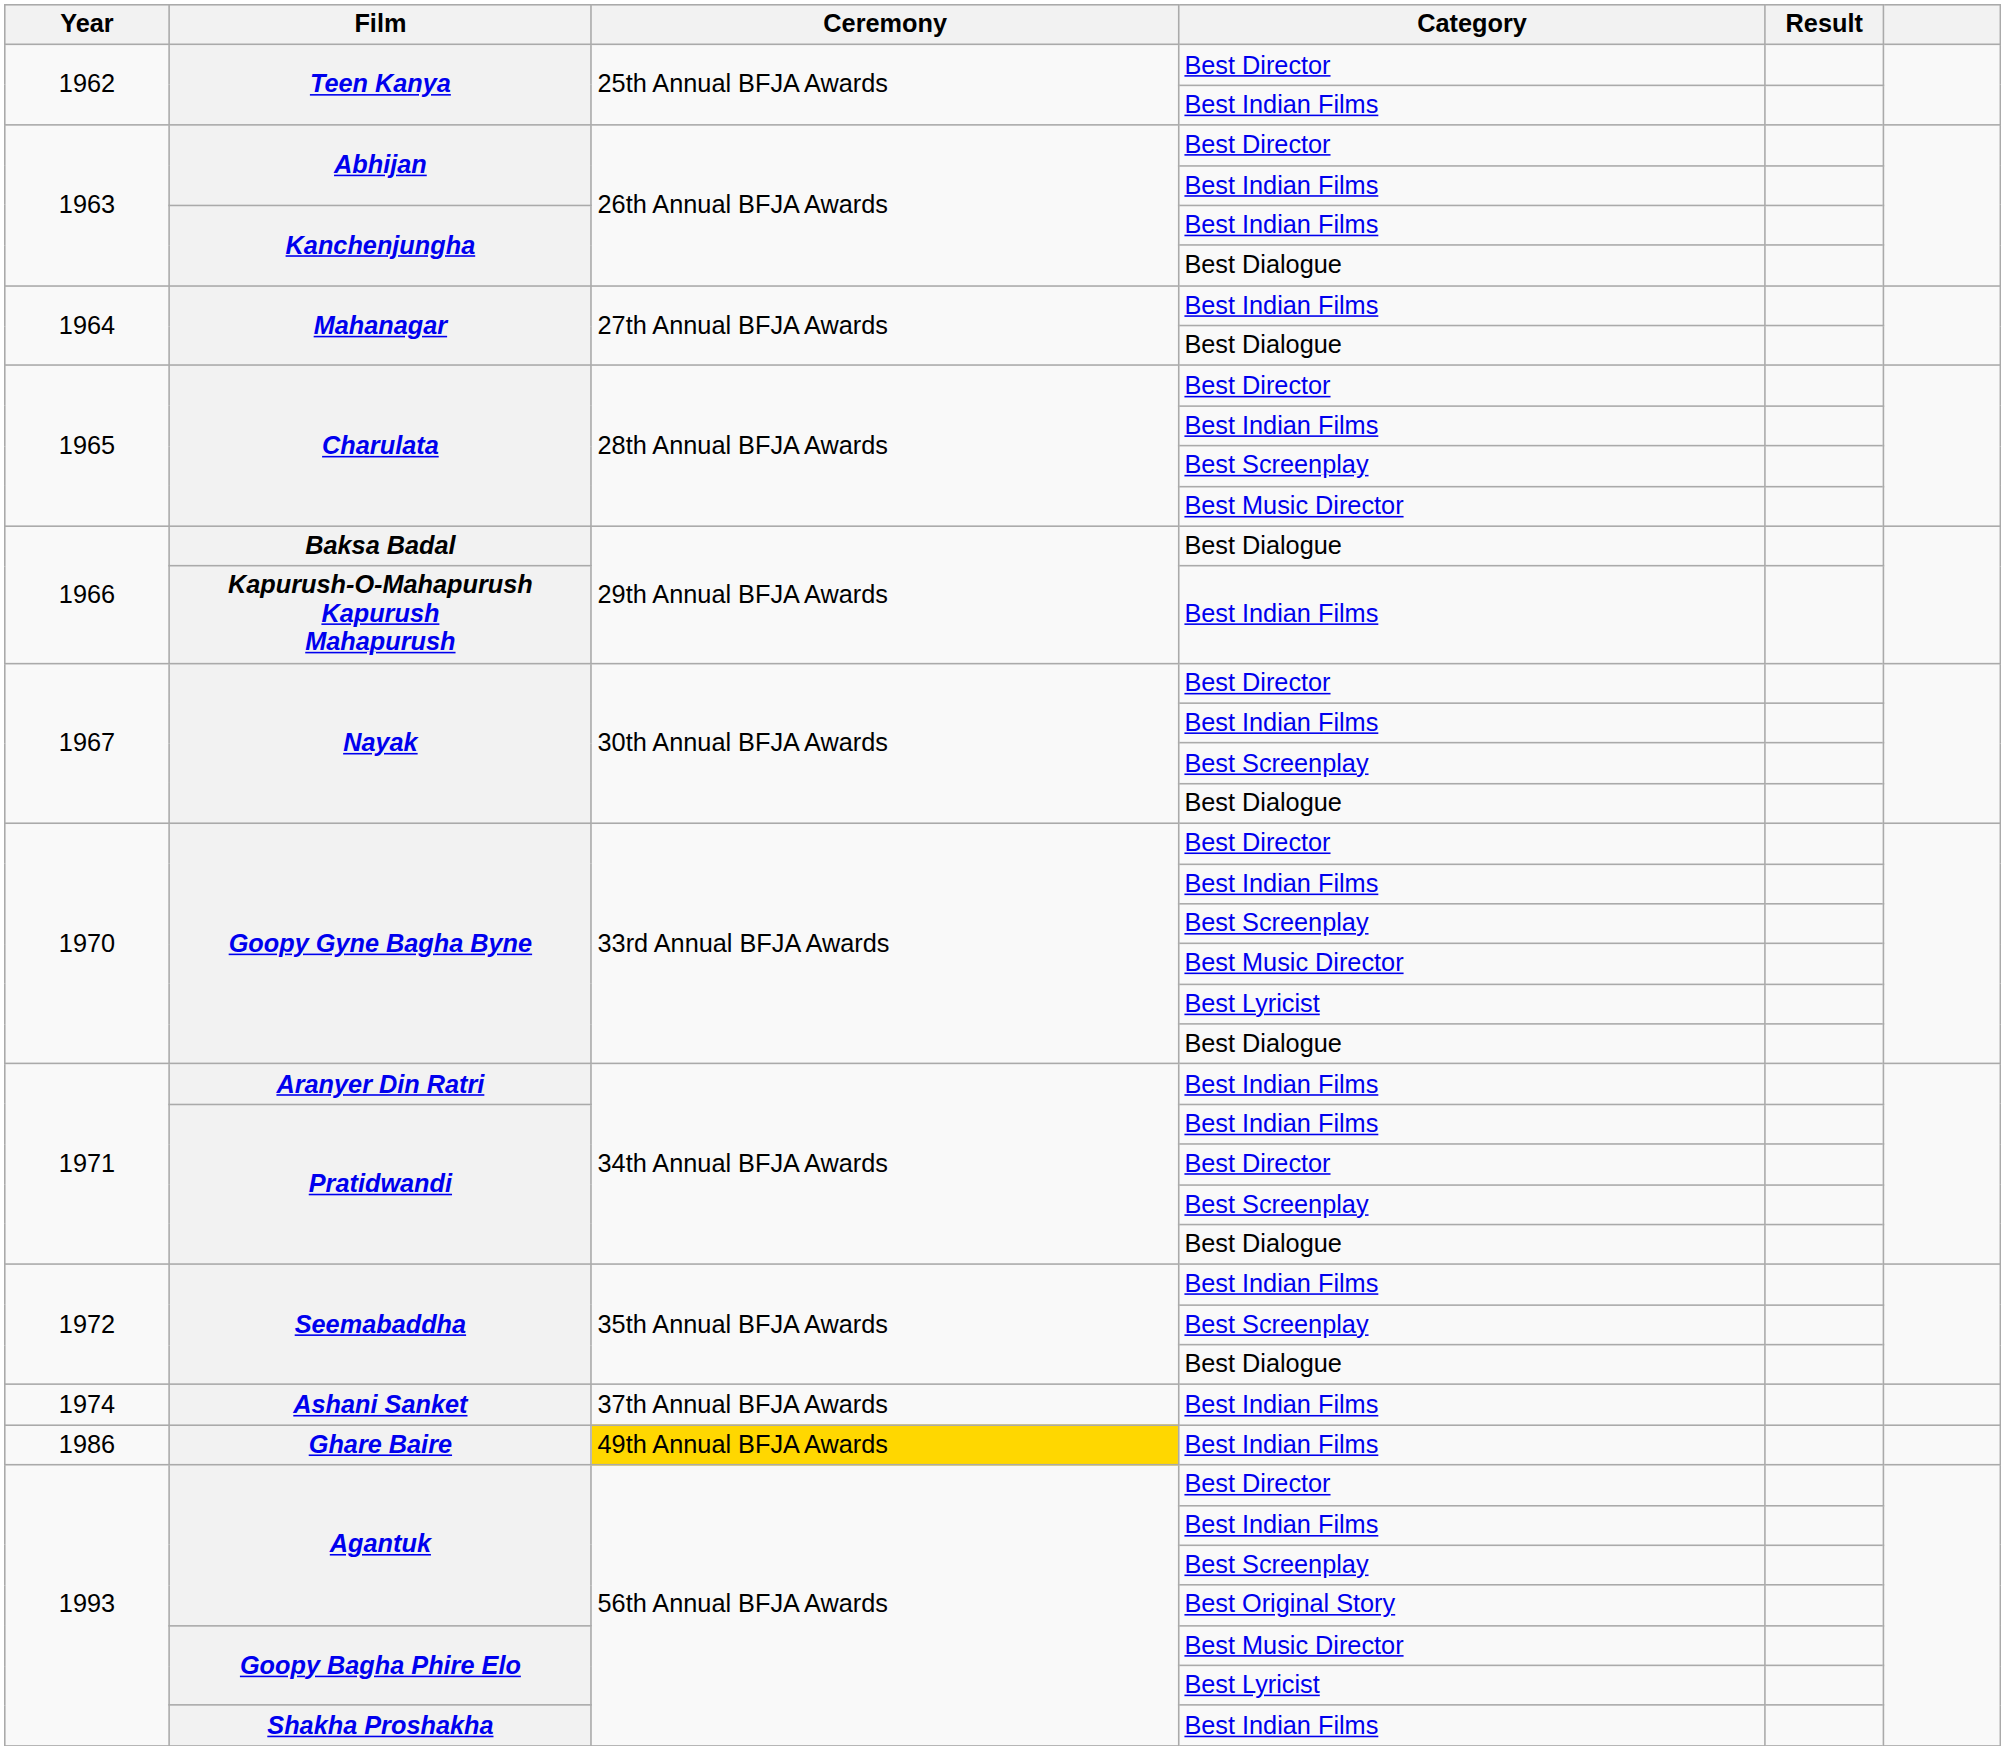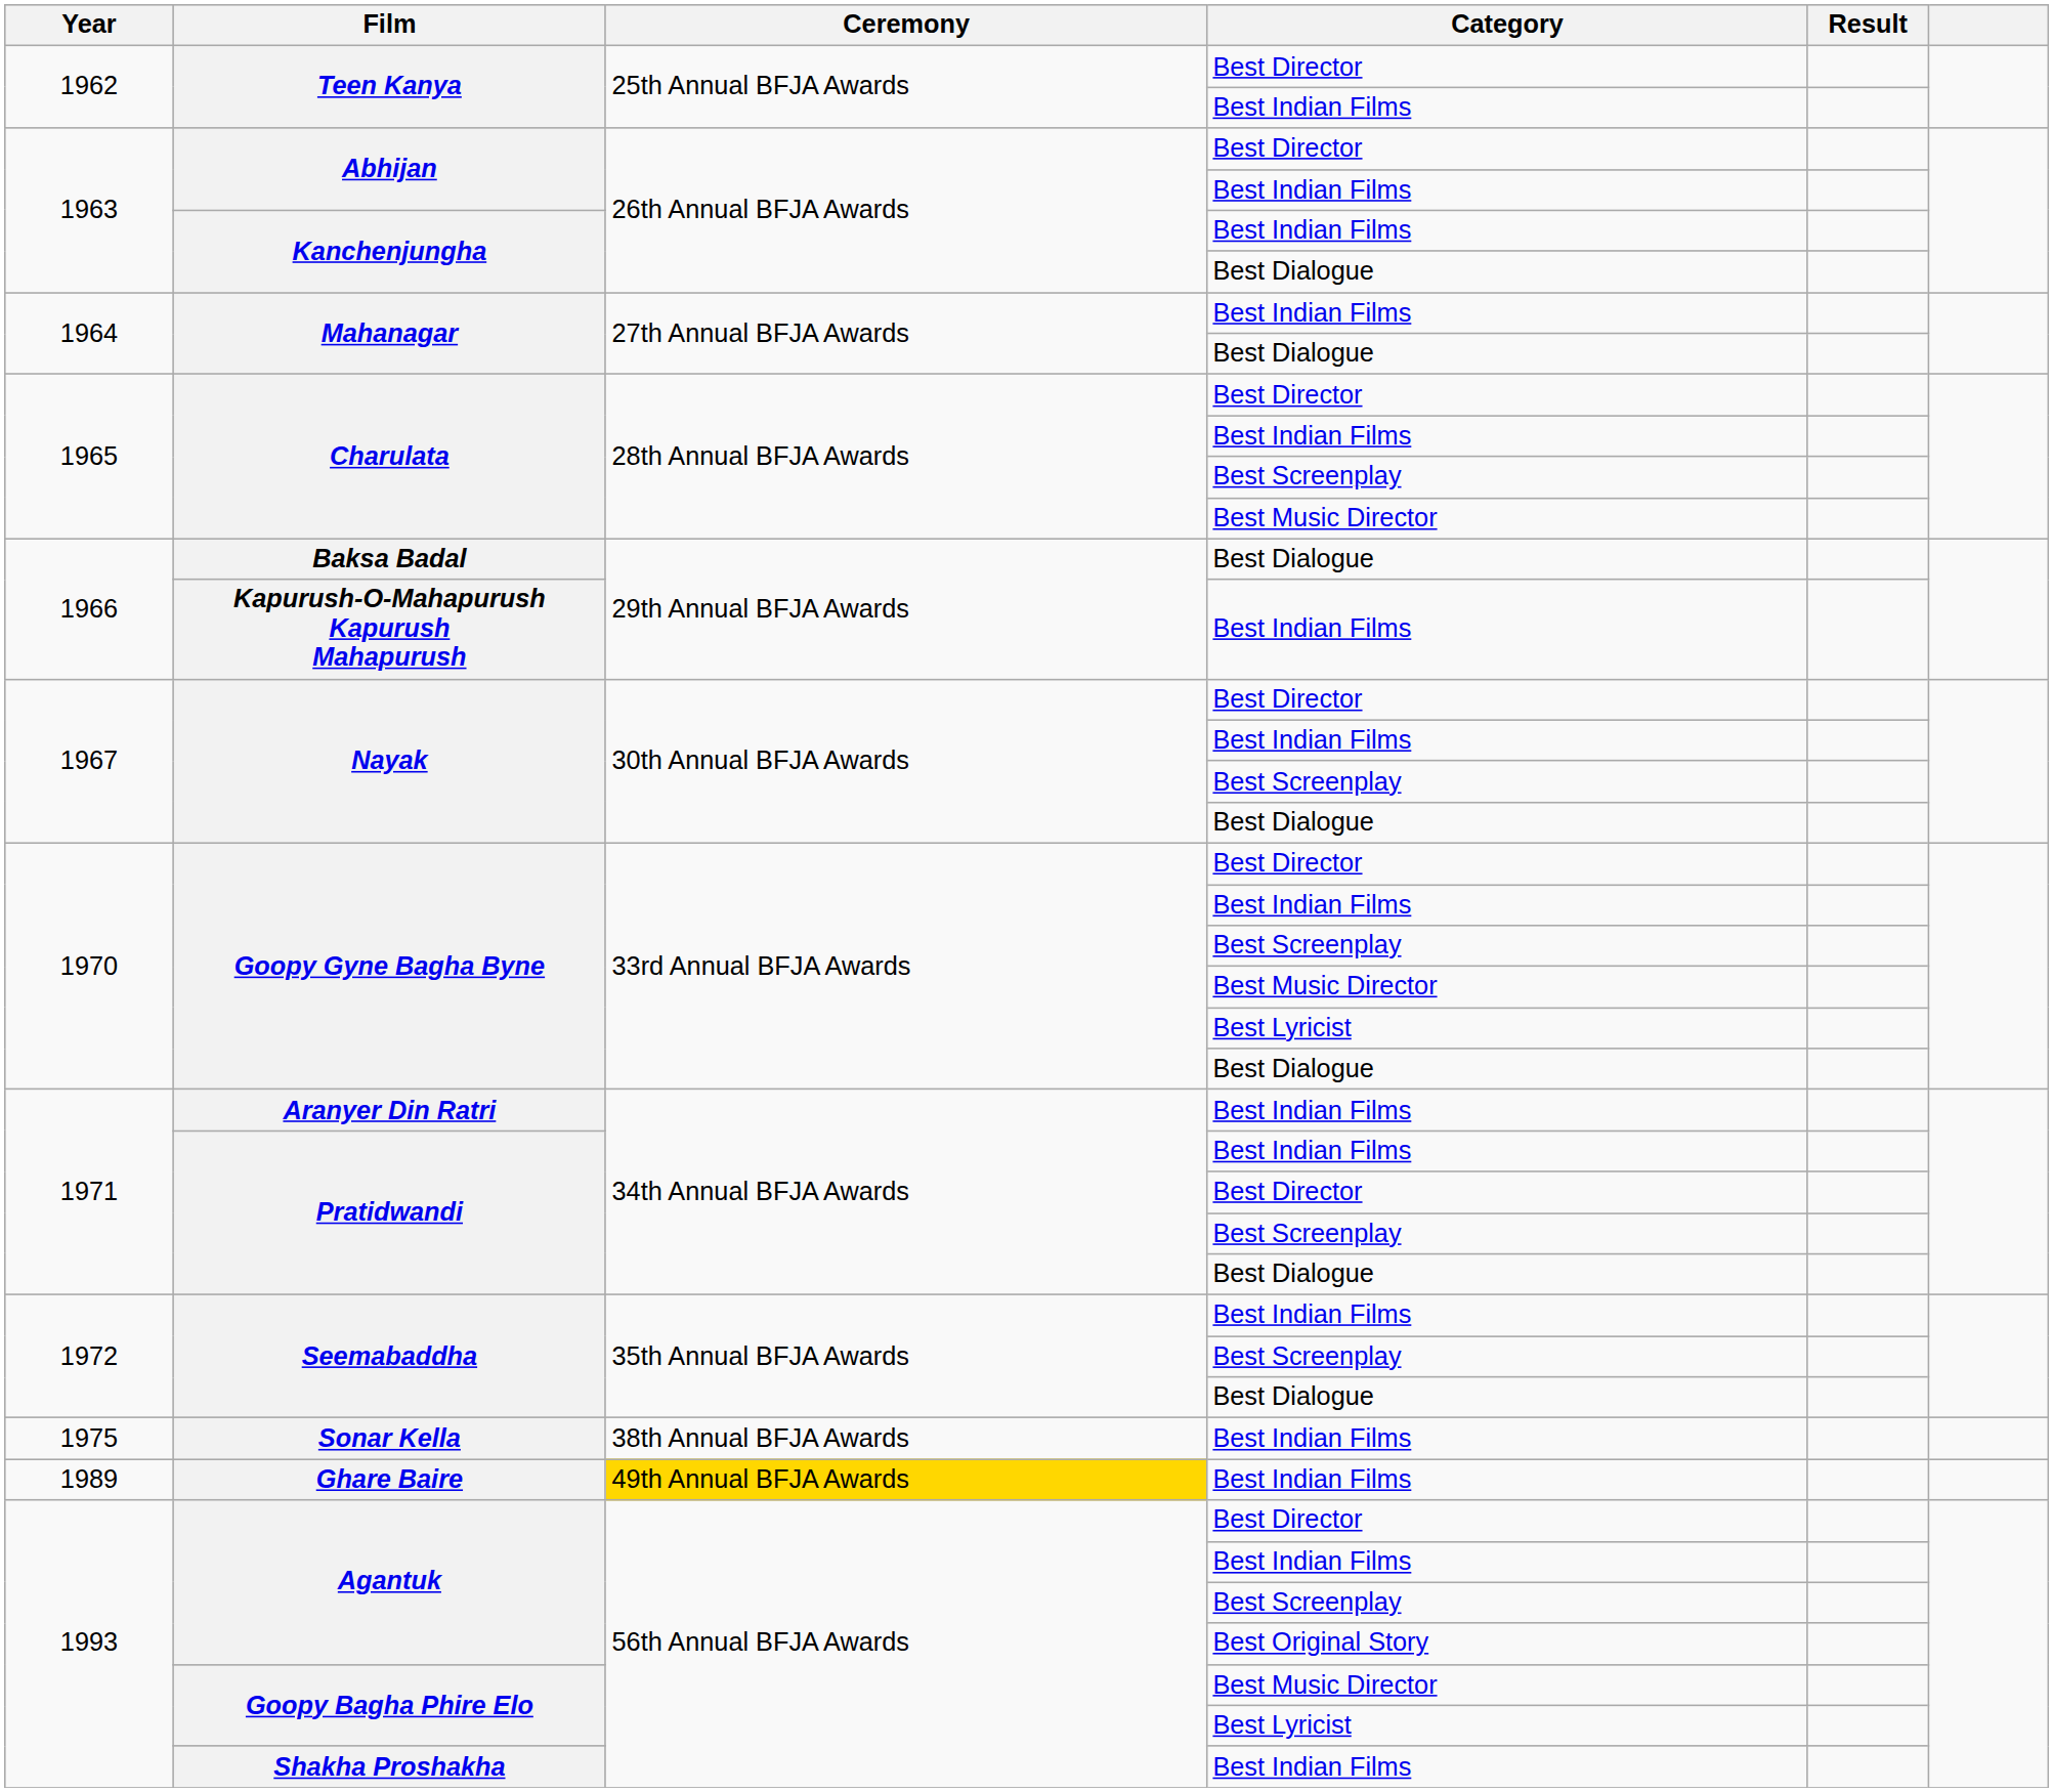- row: 1974 | Ashani Sanket | 37th Annual BFJA Awards | Best Indian Films
+ row: 1975 | Sonar Kella | 38th Annual BFJA Awards | Best Indian Films
Ghare Baire | Year: 1986 -> 1989
